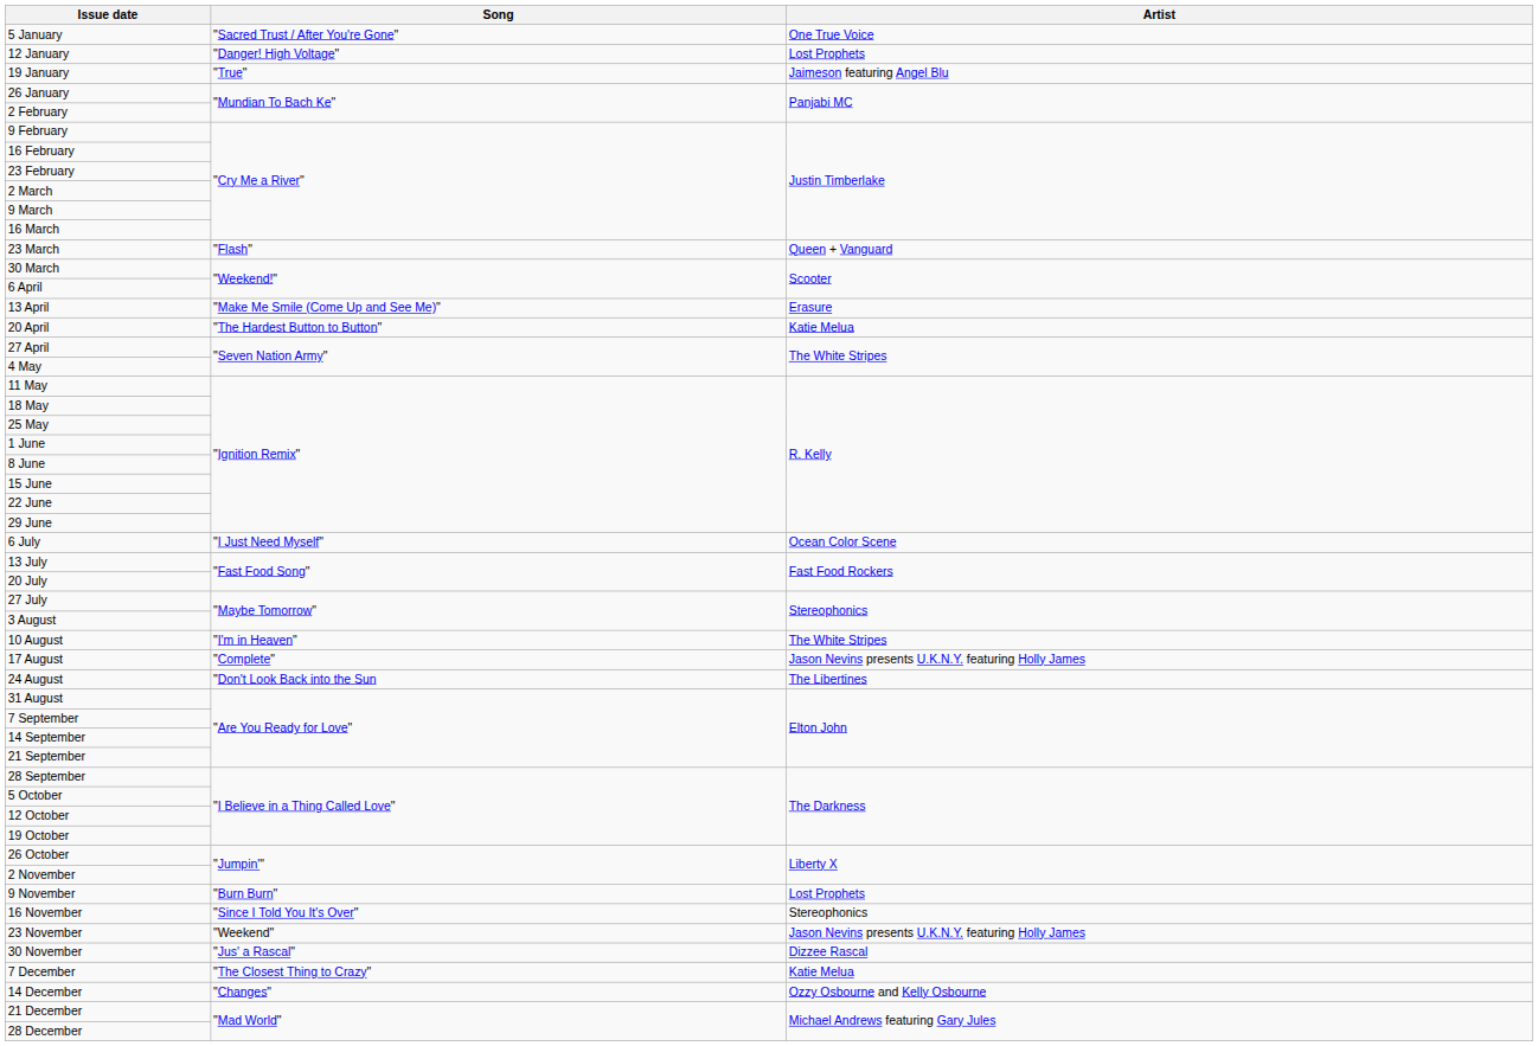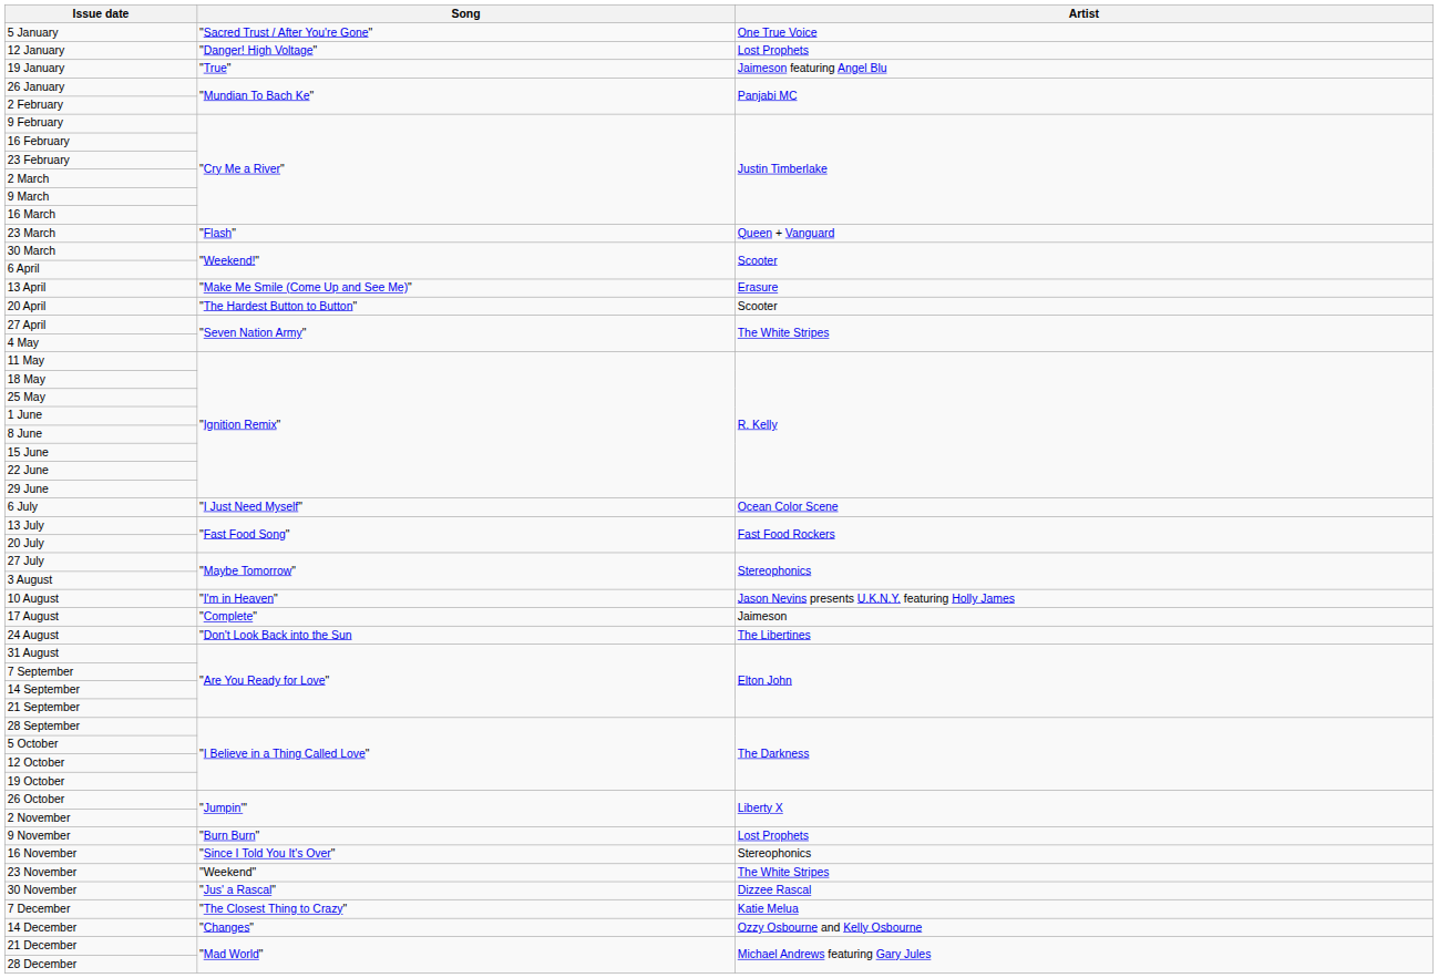20 April | Artist: Katie Melua -> Scooter
10 August | Artist: The White Stripes -> Jason Nevins presents U.K.N.Y. featuring Holly James
17 August | Artist: Jason Nevins presents U.K.N.Y. featuring Holly James -> Jaimeson
23 November | Artist: Jason Nevins presents U.K.N.Y. featuring Holly James -> The White Stripes
